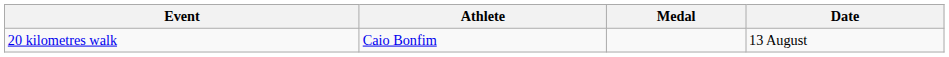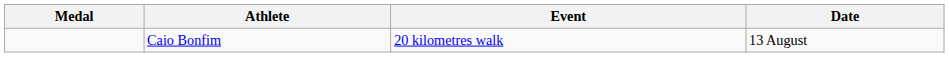columns swapped: Medal <-> Event
